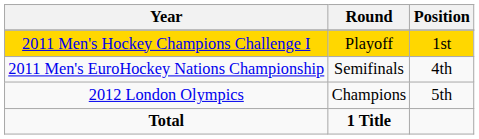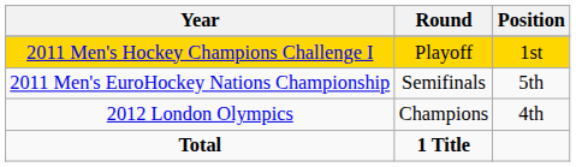2011 Men's EuroHockey Nations Championship | Position: 4th -> 5th
2012 London Olympics | Position: 5th -> 4th
